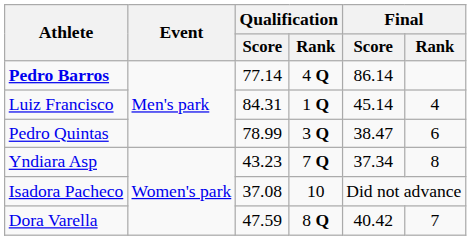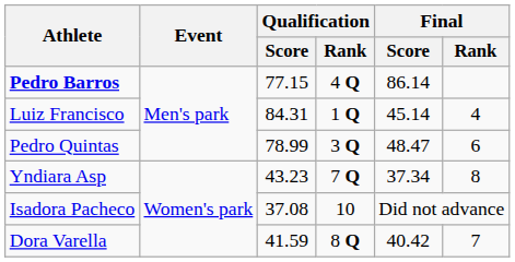Pedro Barros | Qualification / Score: 77.14 -> 77.15
Pedro Quintas | Final / Score: 38.47 -> 48.47
Dora Varella | Qualification / Score: 47.59 -> 41.59
